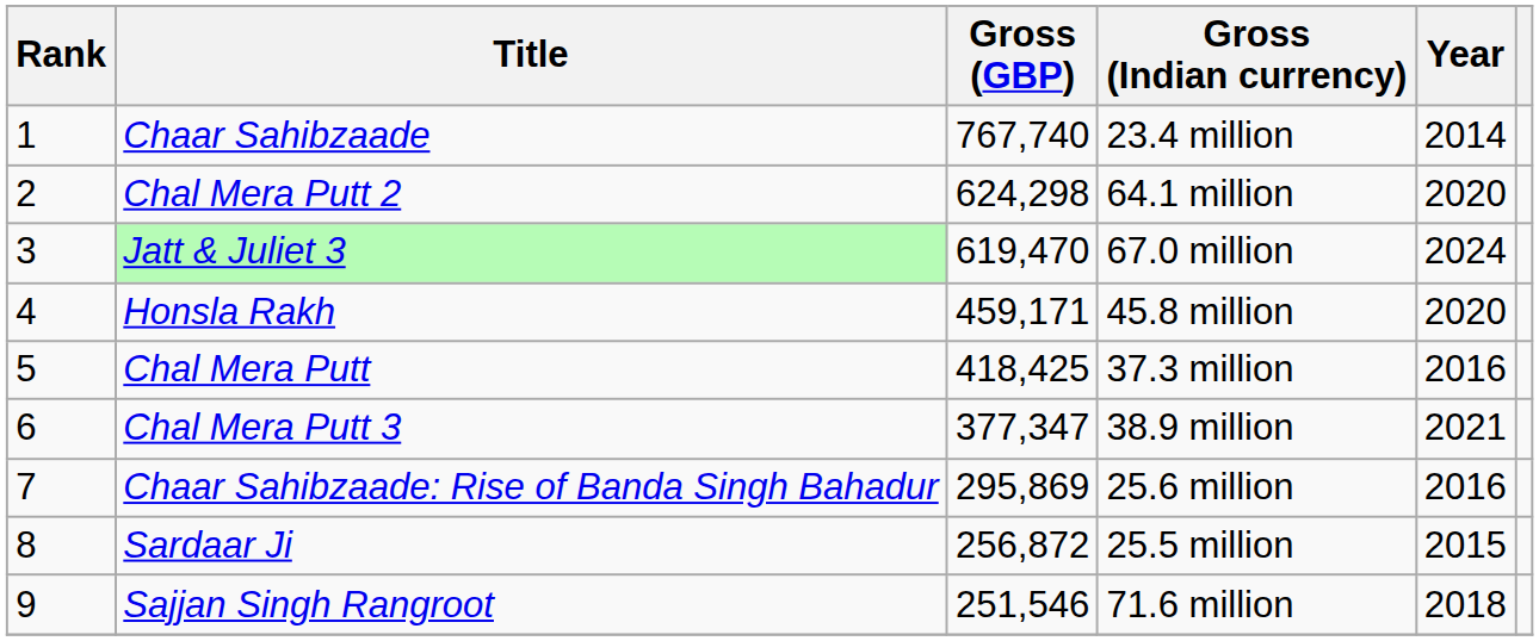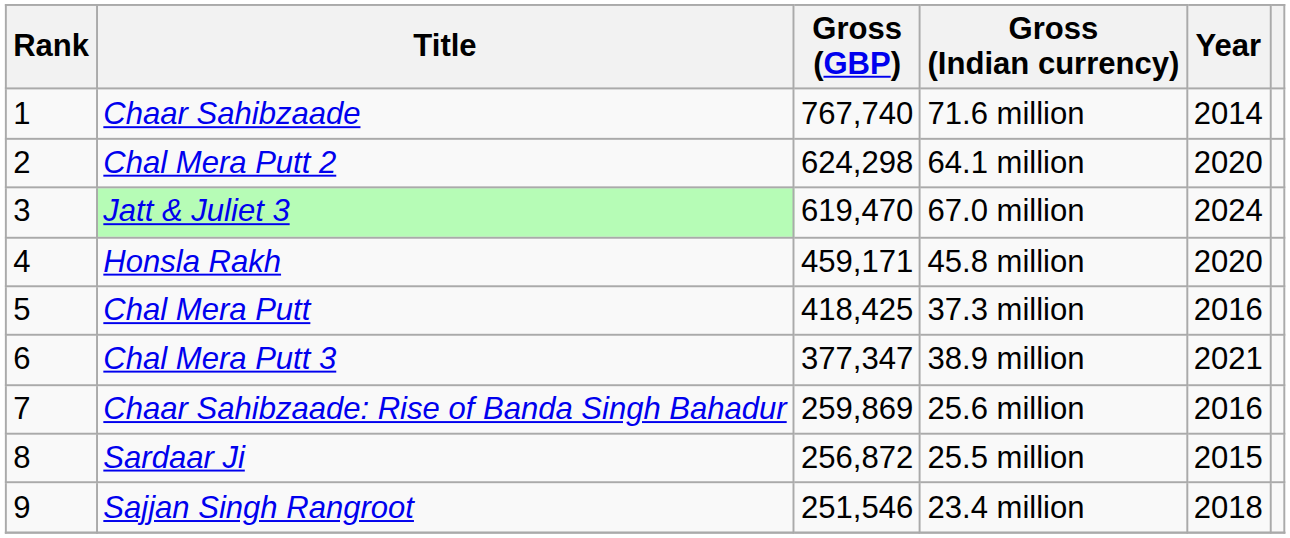Chaar Sahibzaade | Gross (Indian currency): 23.4 million -> 71.6 million
Chaar Sahibzaade: Rise of Banda Singh Bahadur | Gross (GBP): 295,869 -> 259,869
Sajjan Singh Rangroot | Gross (Indian currency): 71.6 million -> 23.4 million
